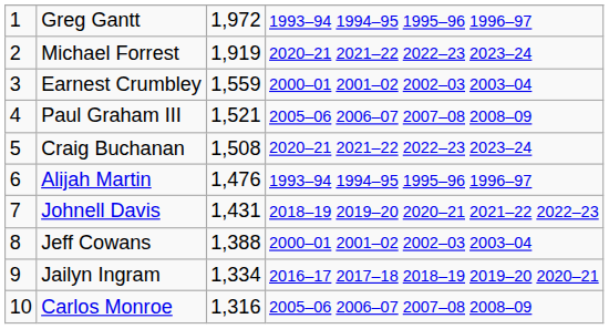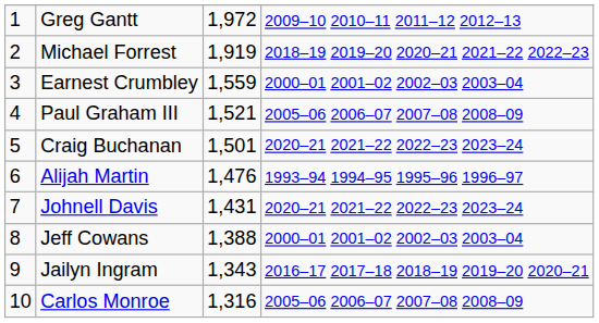Greg Gantt | column 4: 1993–94 1994–95 1995–96 1996–97 -> 2009–10 2010–11 2011–12 2012–13
Michael Forrest | column 4: 2020–21 2021–22 2022–23 2023–24 -> 2018–19 2019–20 2020–21 2021–22 2022–23
Craig Buchanan | column 3: 1,508 -> 1,501
Johnell Davis | column 4: 2018–19 2019–20 2020–21 2021–22 2022–23 -> 2020–21 2021–22 2022–23 2023–24
Jailyn Ingram | column 3: 1,334 -> 1,343
